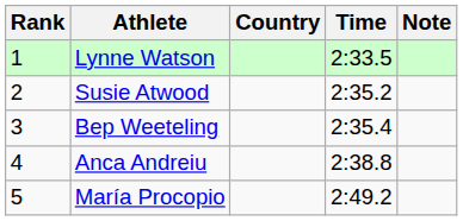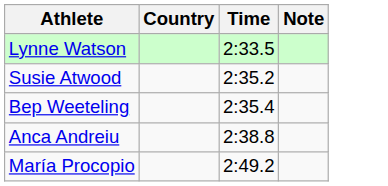- column: Rank | 1 | 2 | 3 | 4 | 5
